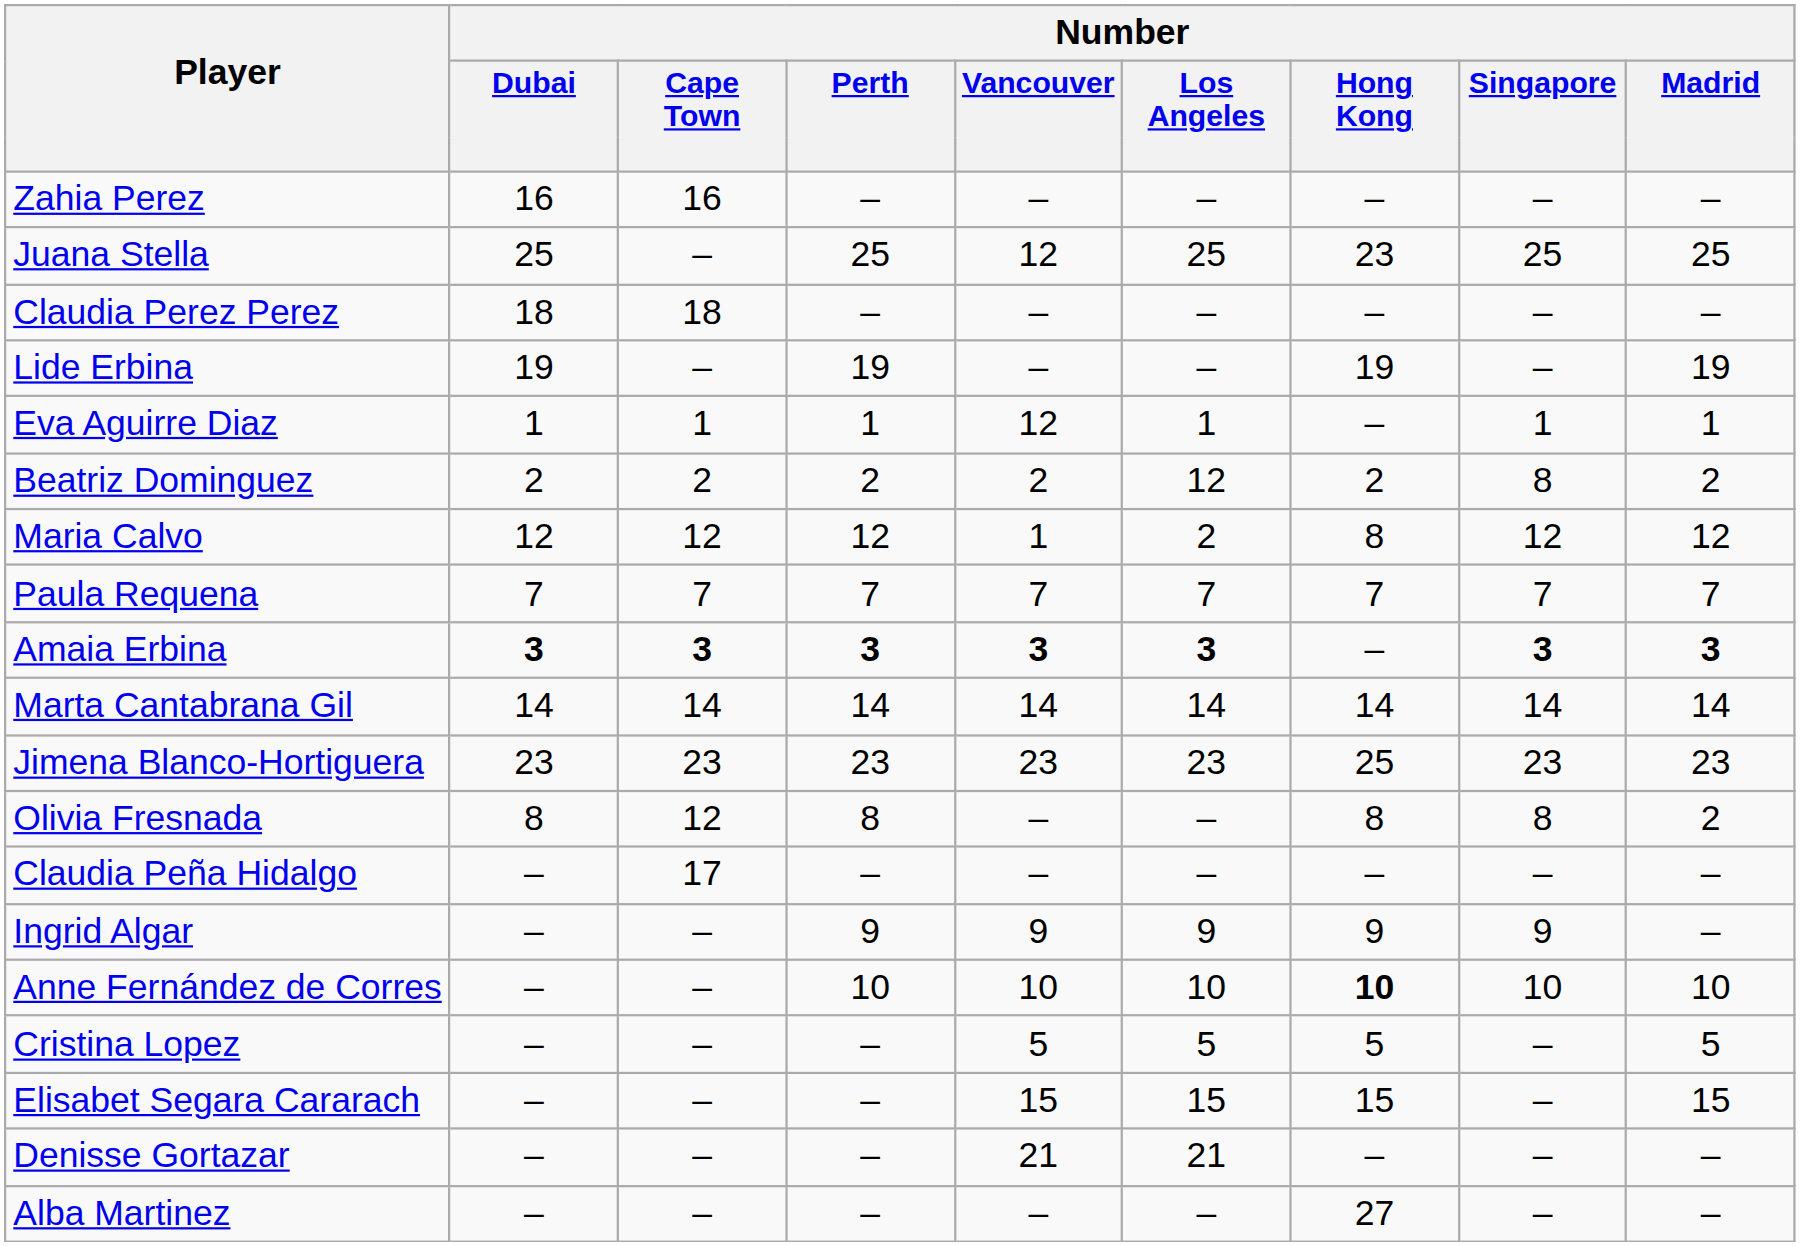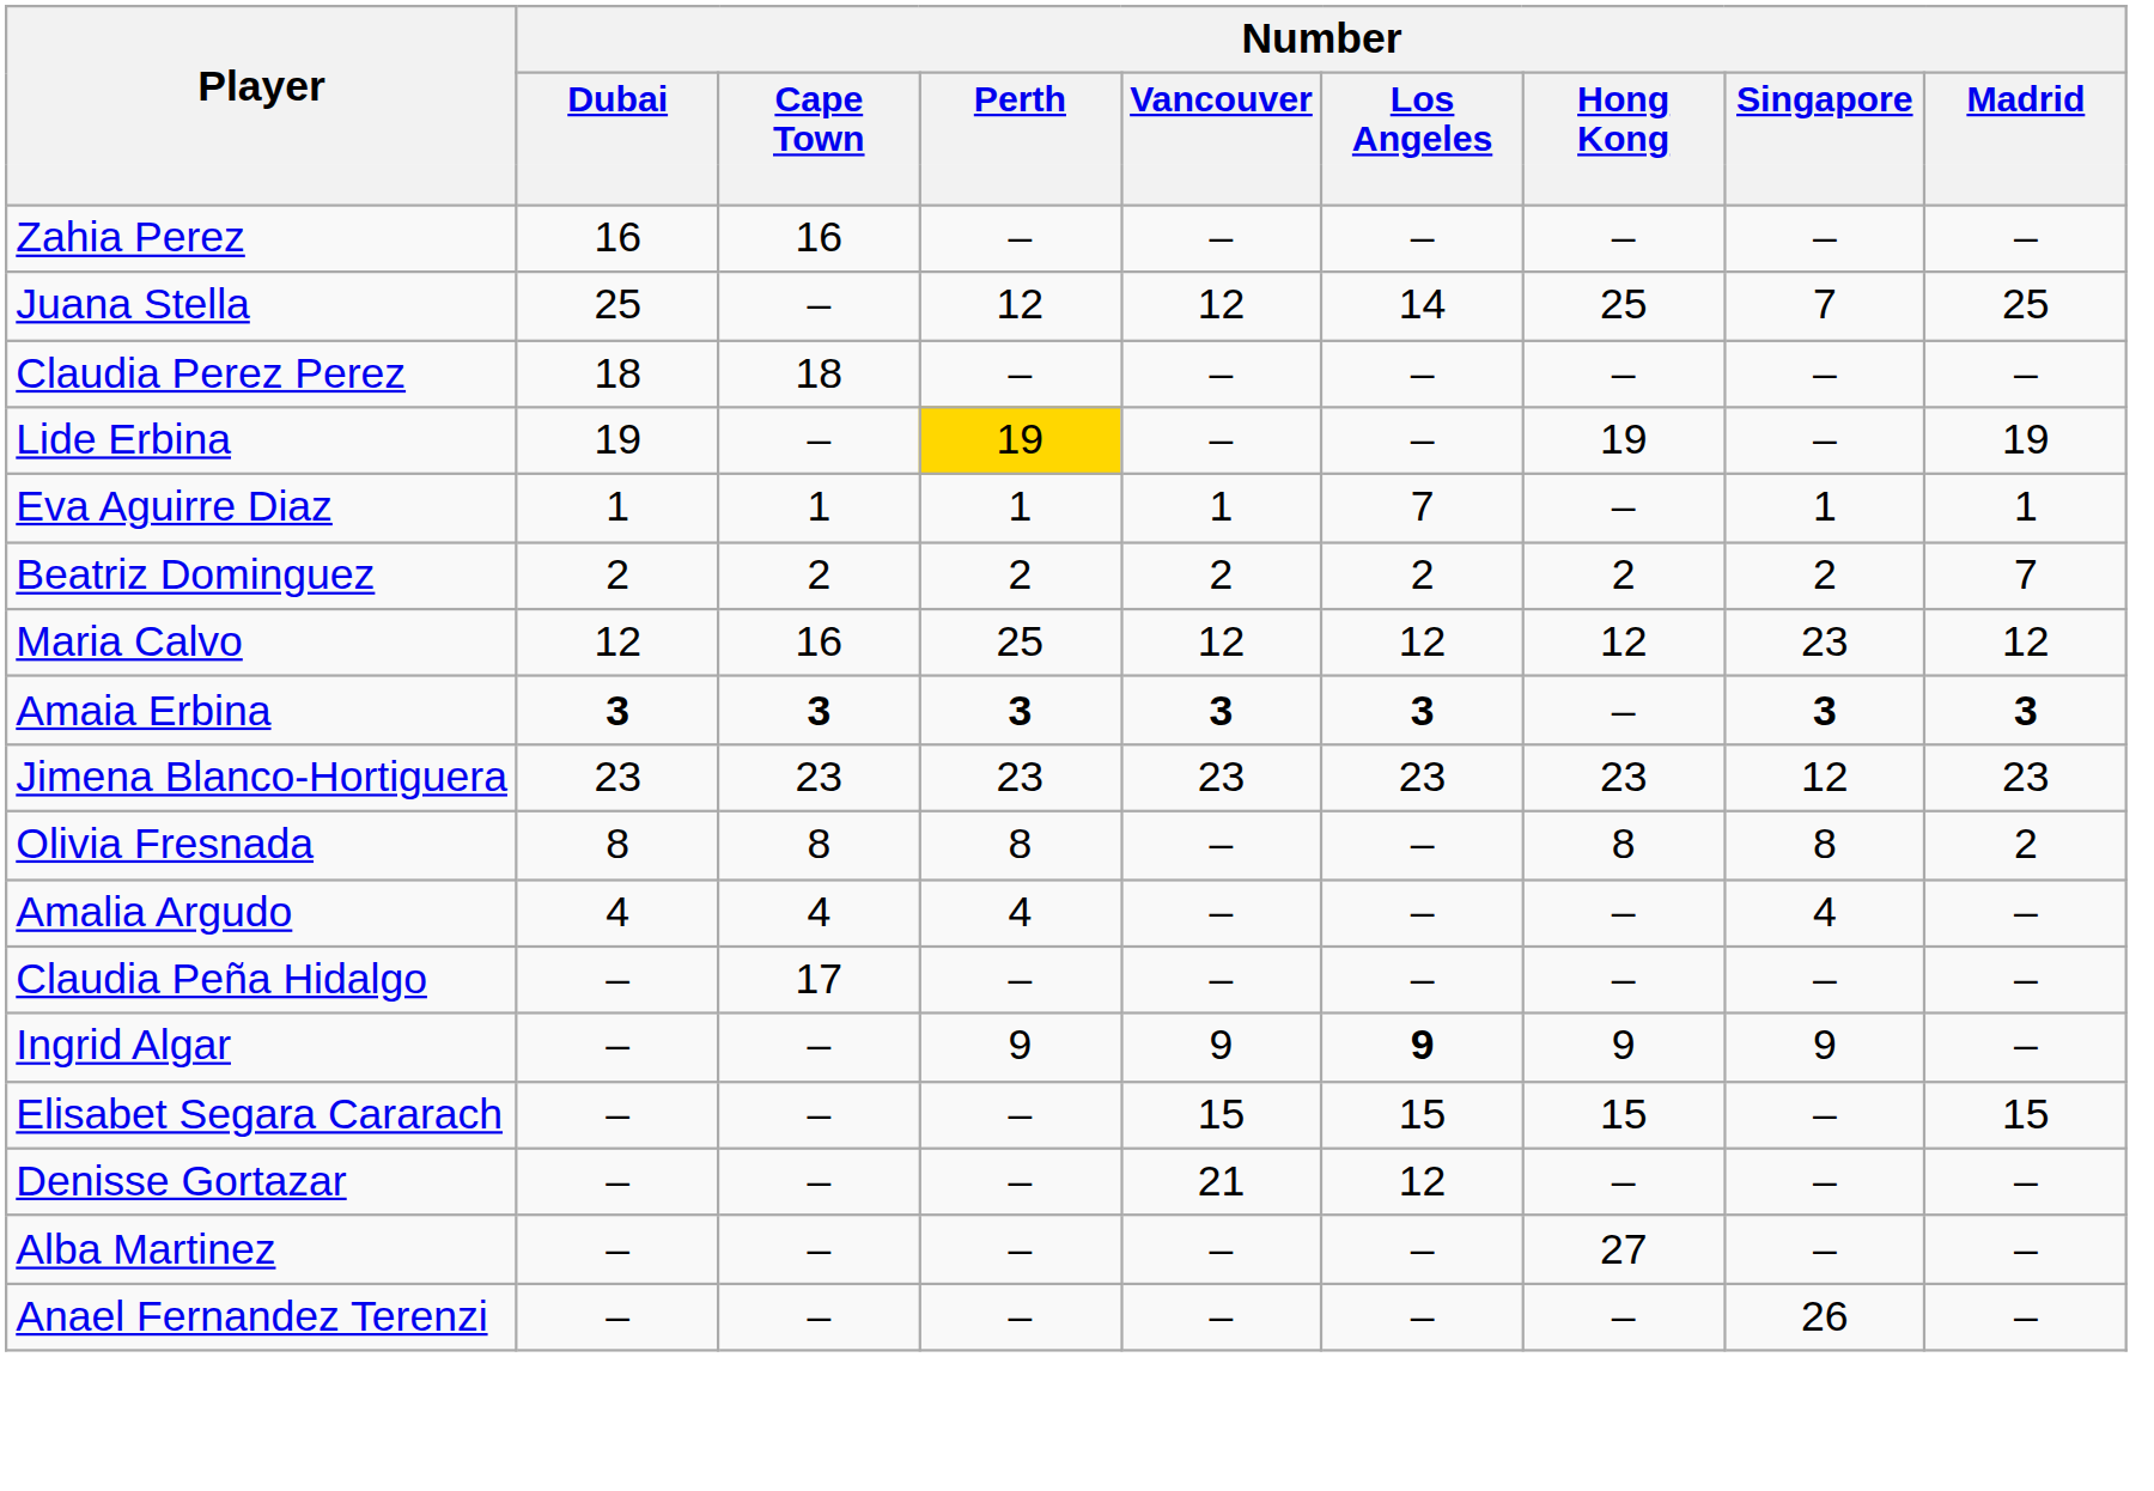Juana Stella | Number / Perth: 25 -> 12
Juana Stella | Number / Los Angeles: 25 -> 14
Juana Stella | Number / Hong Kong: 23 -> 25
Juana Stella | Number / Singapore: 25 -> 7
Lide Erbina | Number / Perth: no background -> gold background
Eva Aguirre Diaz | Number / Vancouver: 12 -> 1
Eva Aguirre Diaz | Number / Los Angeles: 1 -> 7
Beatriz Dominguez | Number / Los Angeles: 12 -> 2
Beatriz Dominguez | Number / Singapore: 8 -> 2
Beatriz Dominguez | Number / Madrid: 2 -> 7
Maria Calvo | Number / Cape Town: 12 -> 16
Maria Calvo | Number / Perth: 12 -> 25
Maria Calvo | Number / Vancouver: 1 -> 12
Maria Calvo | Number / Los Angeles: 2 -> 12
Maria Calvo | Number / Hong Kong: 8 -> 12
Maria Calvo | Number / Singapore: 12 -> 23
- row: Paula Requena | 7 | 7 | 7 | 7 | 7 | 7 | 7 | 7
- row: Marta Cantabrana Gil | 14 | 14 | 14 | 14 | 14 | 14 | 14 | 14
Jimena Blanco-Hortiguera | Number / Hong Kong: 25 -> 23
Jimena Blanco-Hortiguera | Number / Singapore: 23 -> 12
Olivia Fresnada | Number / Cape Town: 12 -> 8
+ row: Amalia Argudo | 4 | 4 | 4 | – | – | – | 4 | –
Ingrid Algar | Number / Los Angeles: normal -> bold
- row: Anne Fernández de Corres | – | – | 10 | 10 | 10 | 10 | 10 | 10
- row: Cristina Lopez | – | – | – | 5 | 5 | 5 | – | 5
Denisse Gortazar | Number / Los Angeles: 21 -> 12
+ row: Anael Fernandez Terenzi | – | – | – | – | – | – | 26 | –
